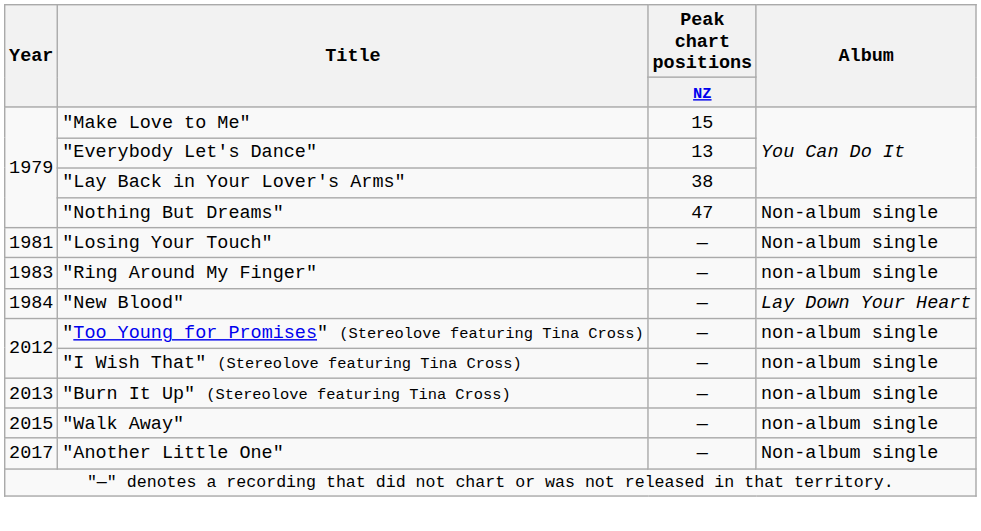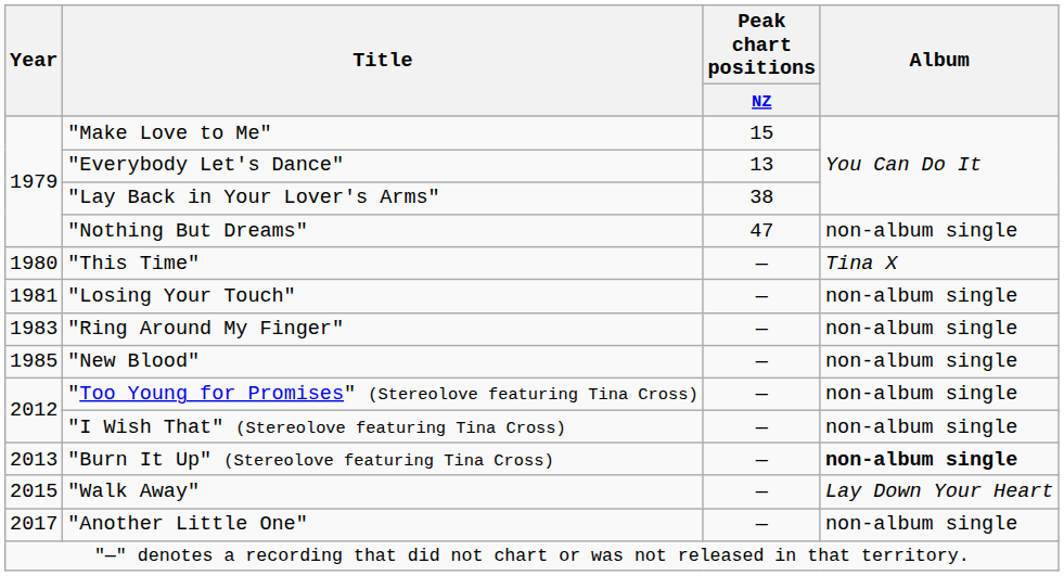"Nothing But Dreams" | Album: Non-album single -> non-album single
+ row: 1980 | "This Time" | — | Tina X
"Losing Your Touch" | Album: Non-album single -> non-album single
"New Blood" | Year: 1984 -> 1985
"New Blood" | Album: Lay Down Your Heart -> non-album single
"Burn It Up" (Stereolove featuring Tina Cross) | Album: normal -> bold
"Walk Away" | Album: non-album single -> Lay Down Your Heart
"Another Little One" | Album: Non-album single -> non-album single
